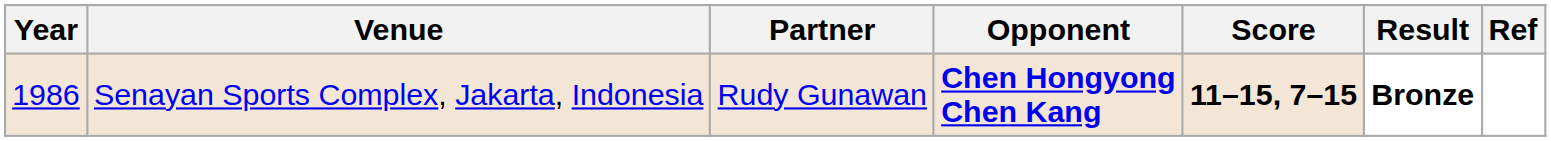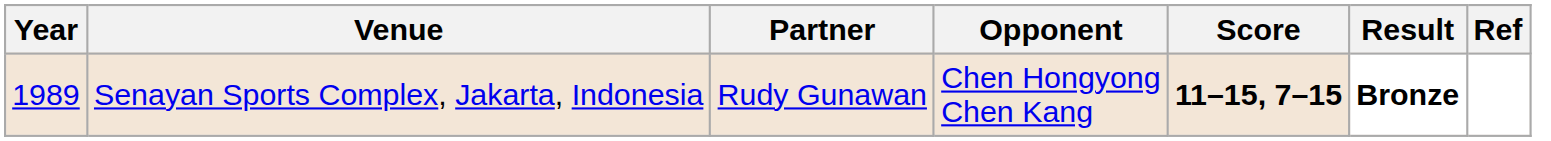Senayan Sports Complex, Jakarta, Indonesia | Year: 1986 -> 1989
Senayan Sports Complex, Jakarta, Indonesia | Opponent: bold -> normal
